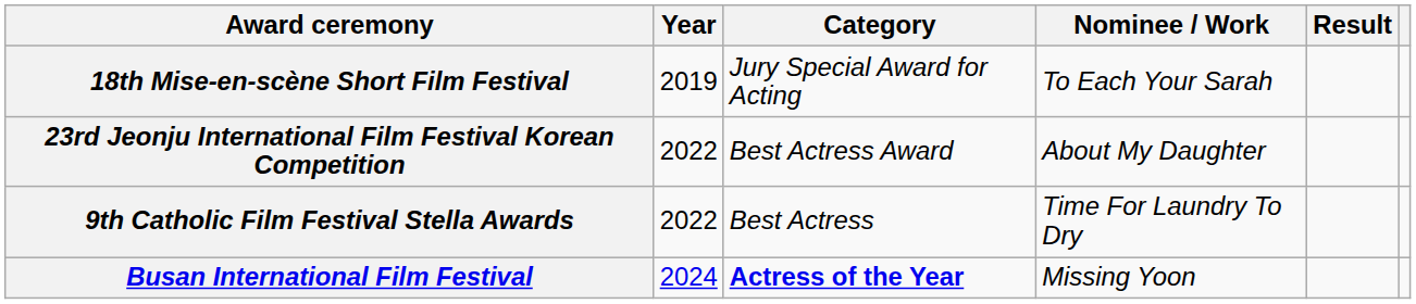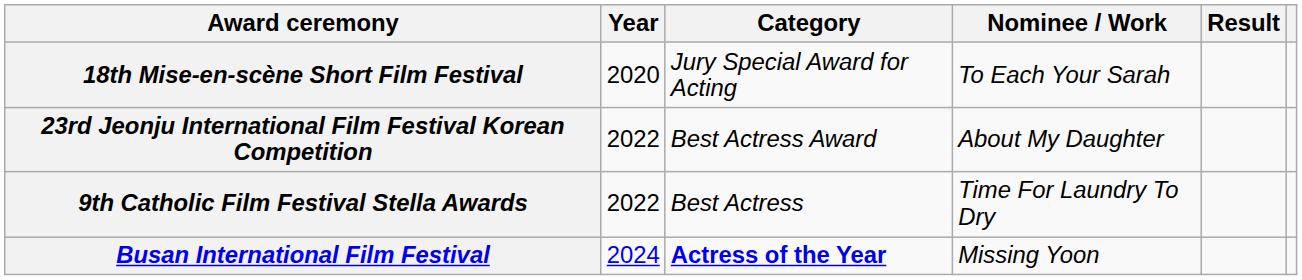18th Mise-en-scène Short Film Festival | Year: 2019 -> 2020
